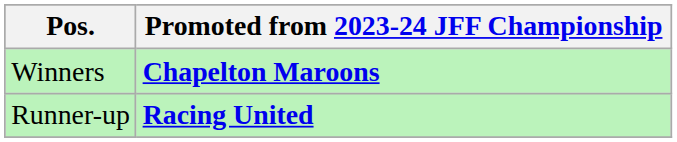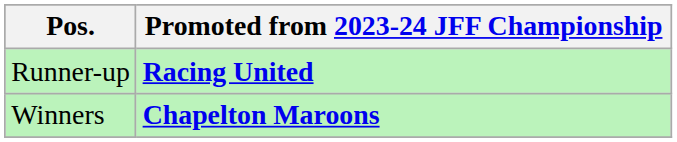rows swapped: Winners <-> Runner-up
